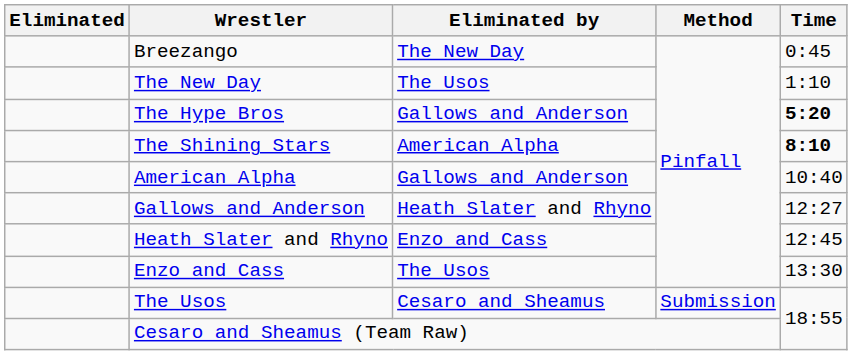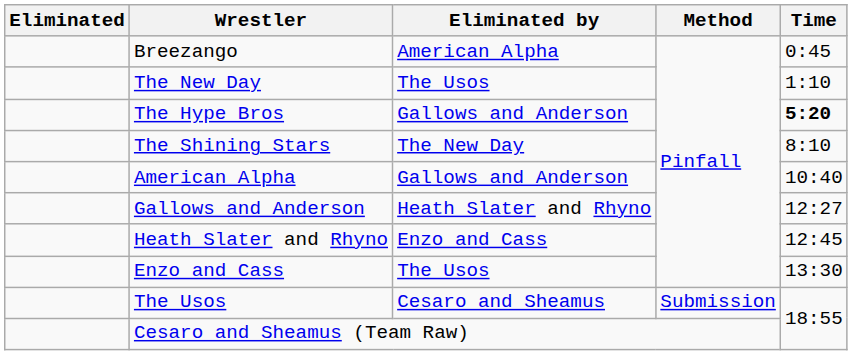Breezango | Eliminated by: The New Day -> American Alpha
The Shining Stars | Eliminated by: American Alpha -> The New Day
The Shining Stars | Time: bold -> normal
